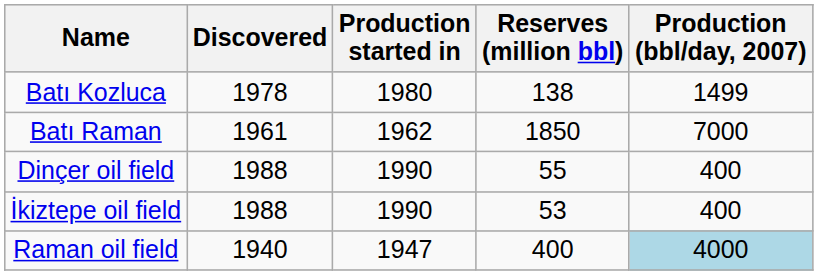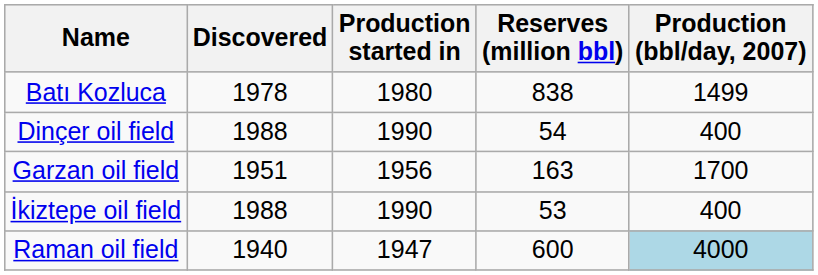Batı Kozluca | Reserves (million bbl): 138 -> 838
- row: Batı Raman | 1961 | 1962 | 1850 | 7000
Dinçer oil field | Reserves (million bbl): 55 -> 54
+ row: Garzan oil field | 1951 | 1956 | 163 | 1700
Raman oil field | Reserves (million bbl): 400 -> 600
